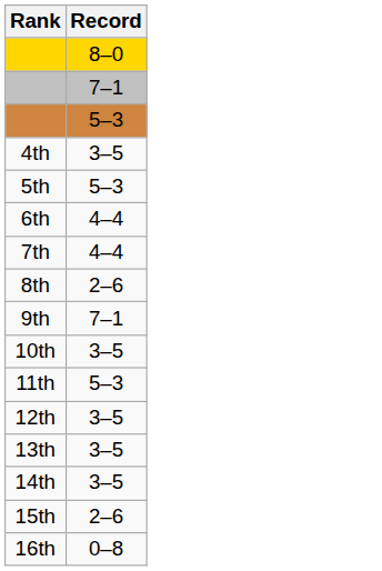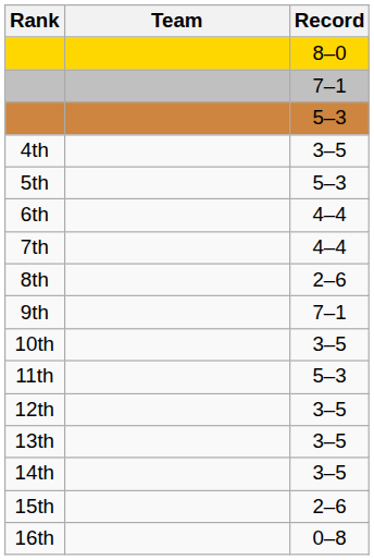+ column: Team
